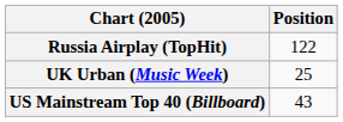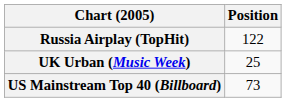US Mainstream Top 40 (Billboard) | Position: 43 -> 73
